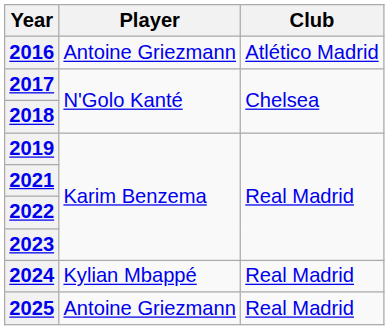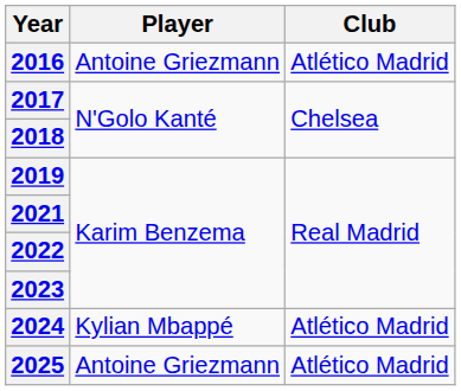2024 | Club: Real Madrid -> Atlético Madrid
2025 | Club: Real Madrid -> Atlético Madrid
